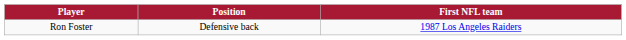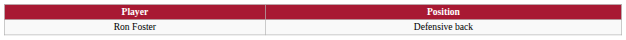- column: First NFL team | 1987 Los Angeles Raiders
